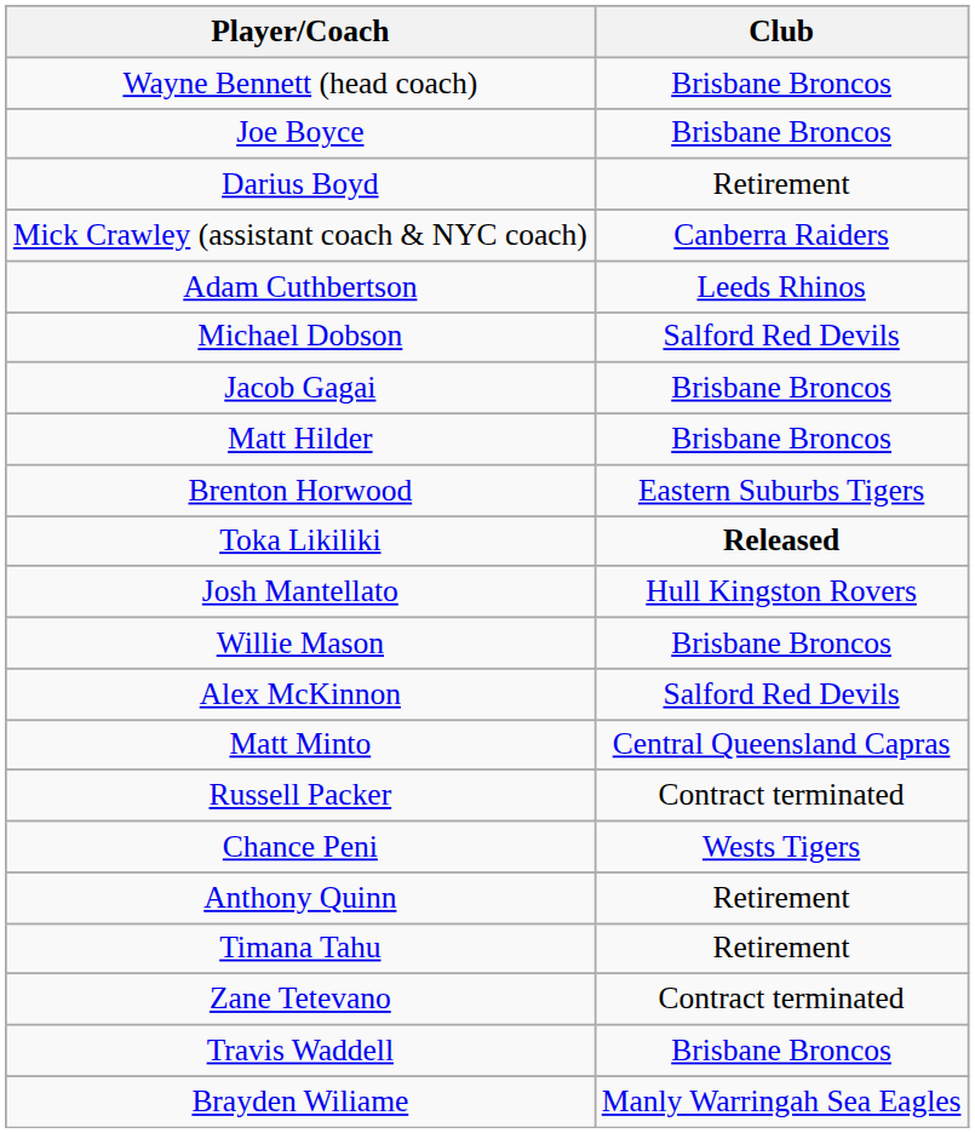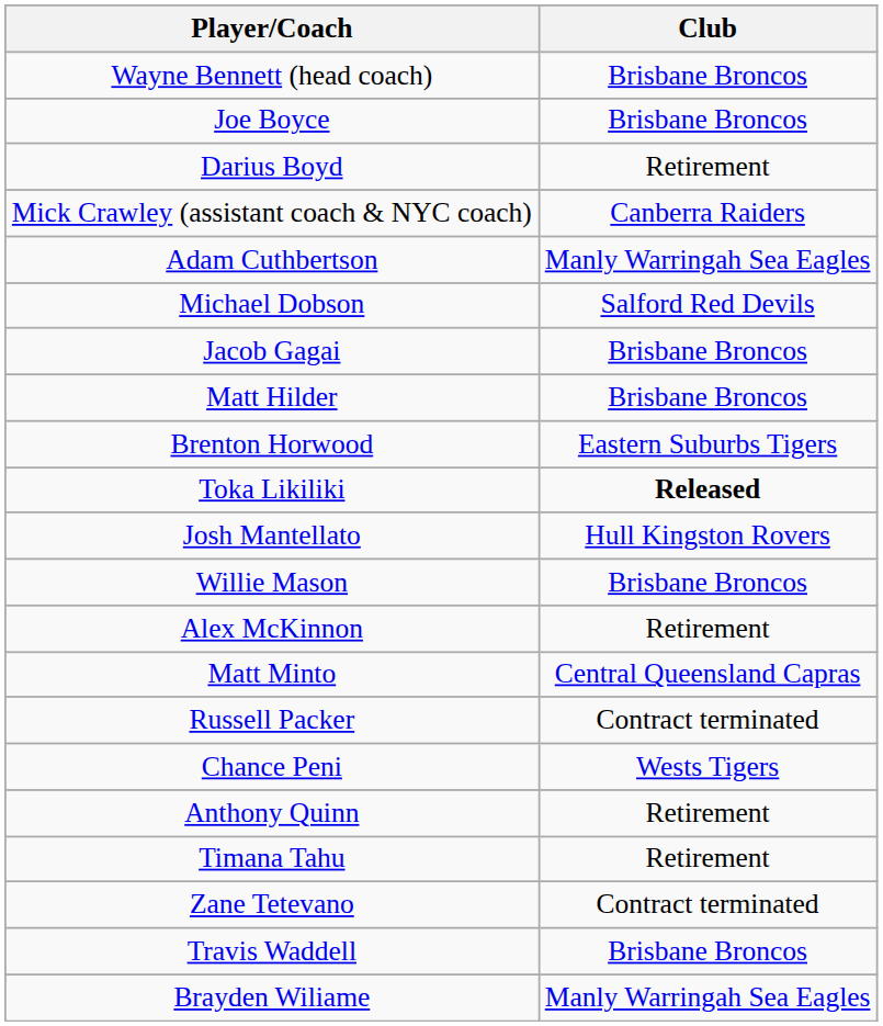Adam Cuthbertson | Club: Leeds Rhinos -> Manly Warringah Sea Eagles
Alex McKinnon | Club: Salford Red Devils -> Retirement
